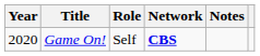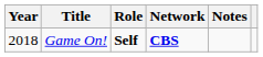Game On! | Year: 2020 -> 2018
Game On! | Role: normal -> bold
